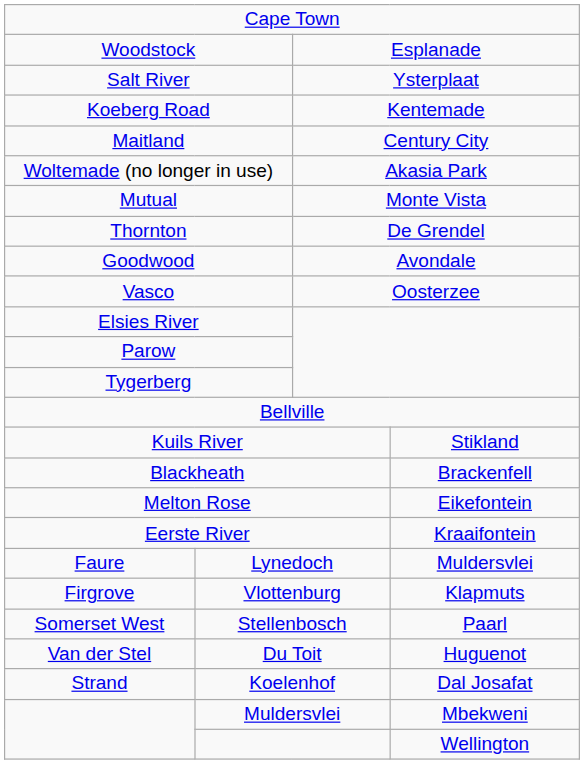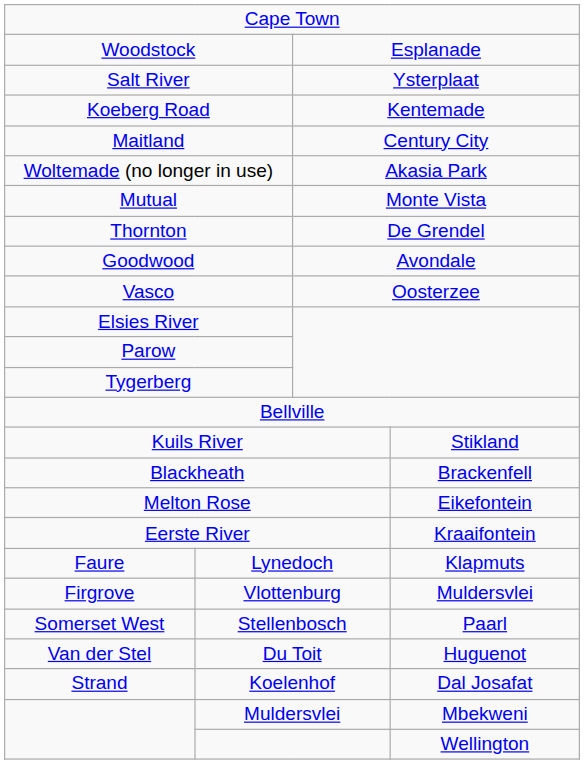Lynedoch | column 4: Muldersvlei -> Klapmuts
Vlottenburg | column 4: Klapmuts -> Muldersvlei
